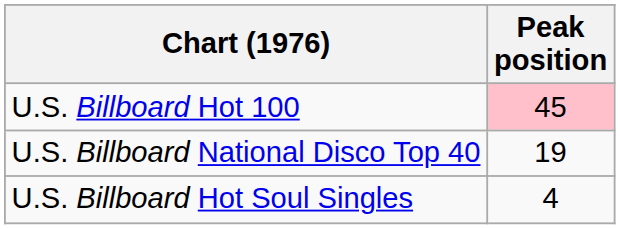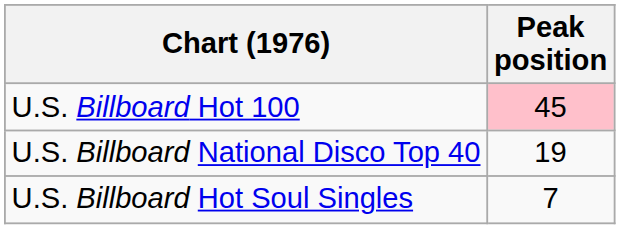U.S. Billboard Hot Soul Singles | Peak position: 4 -> 7
